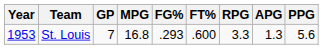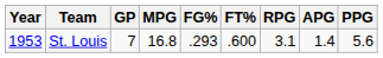St. Louis | RPG: 3.3 -> 3.1
St. Louis | APG: 1.3 -> 1.4
